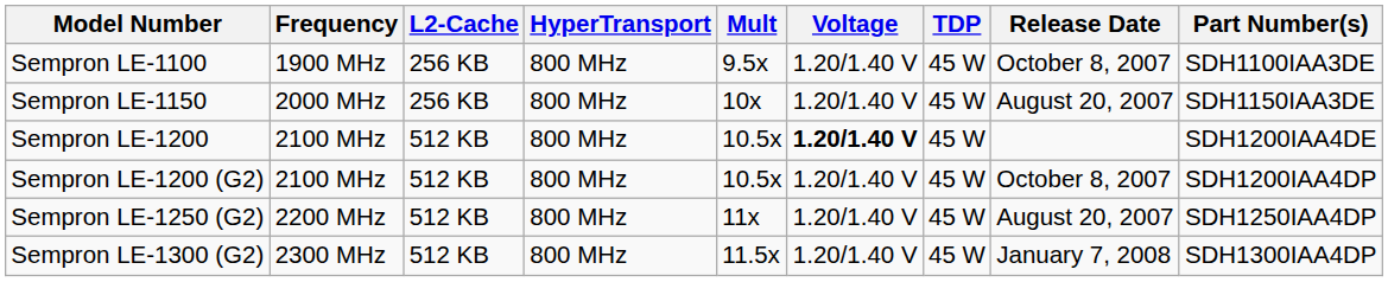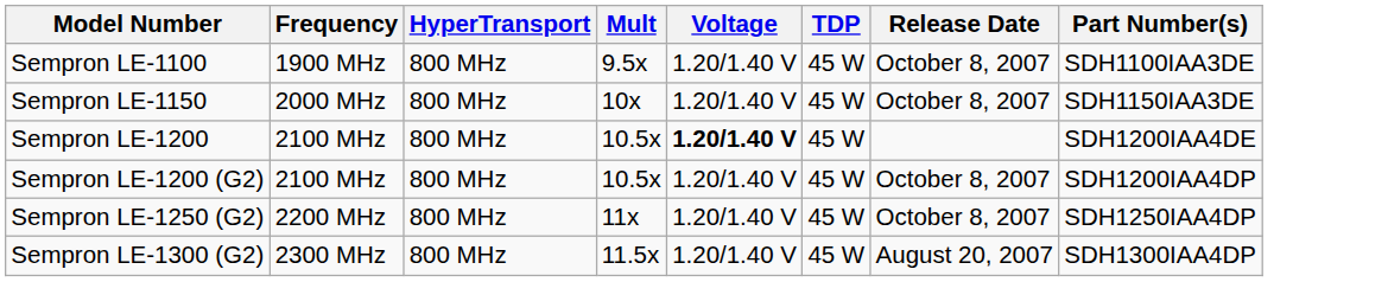- column: L2-Cache | 256 KB | 256 KB | 512 KB | 512 KB | 512 KB | 512 KB
Sempron LE-1150 | Release Date: August 20, 2007 -> October 8, 2007
Sempron LE-1250 (G2) | Release Date: August 20, 2007 -> October 8, 2007
Sempron LE-1300 (G2) | Release Date: January 7, 2008 -> August 20, 2007
